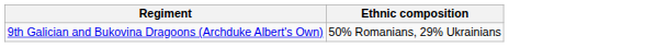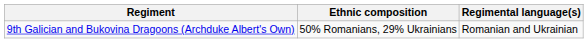+ column: Regimental language(s) | Romanian and Ukrainian
